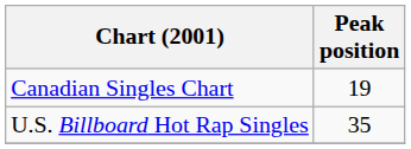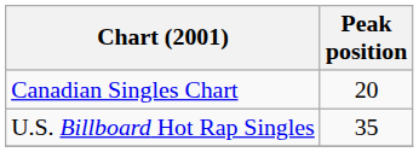Canadian Singles Chart | Peak position: 19 -> 20
